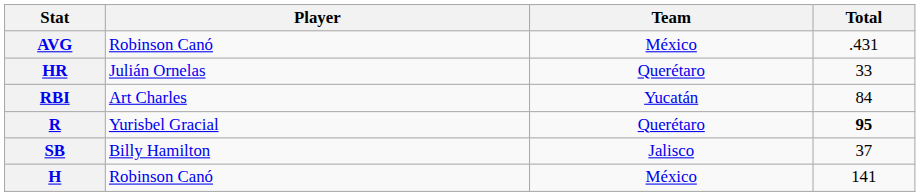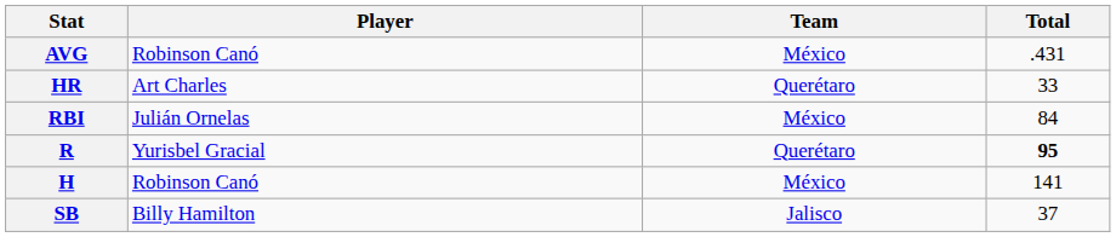HR | Player: Julián Ornelas -> Art Charles
RBI | Player: Art Charles -> Julián Ornelas
RBI | Team: Yucatán -> México
rows swapped: H <-> SB
